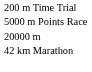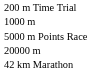+ row: 1000 m
